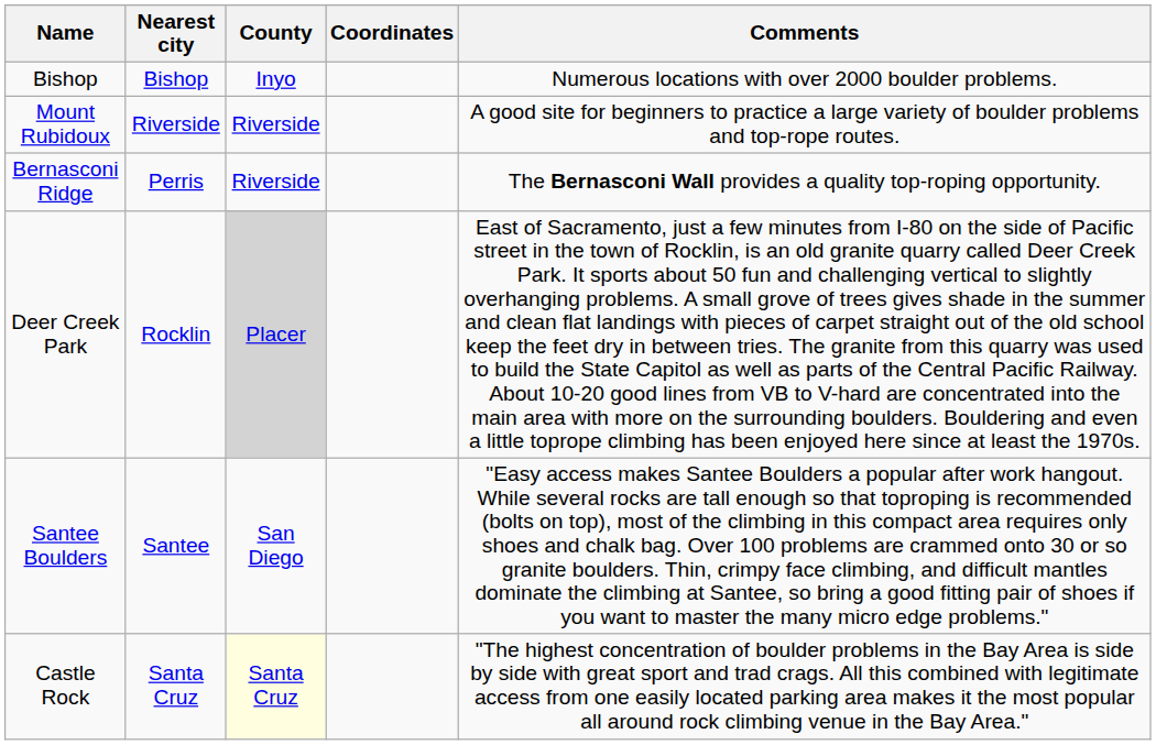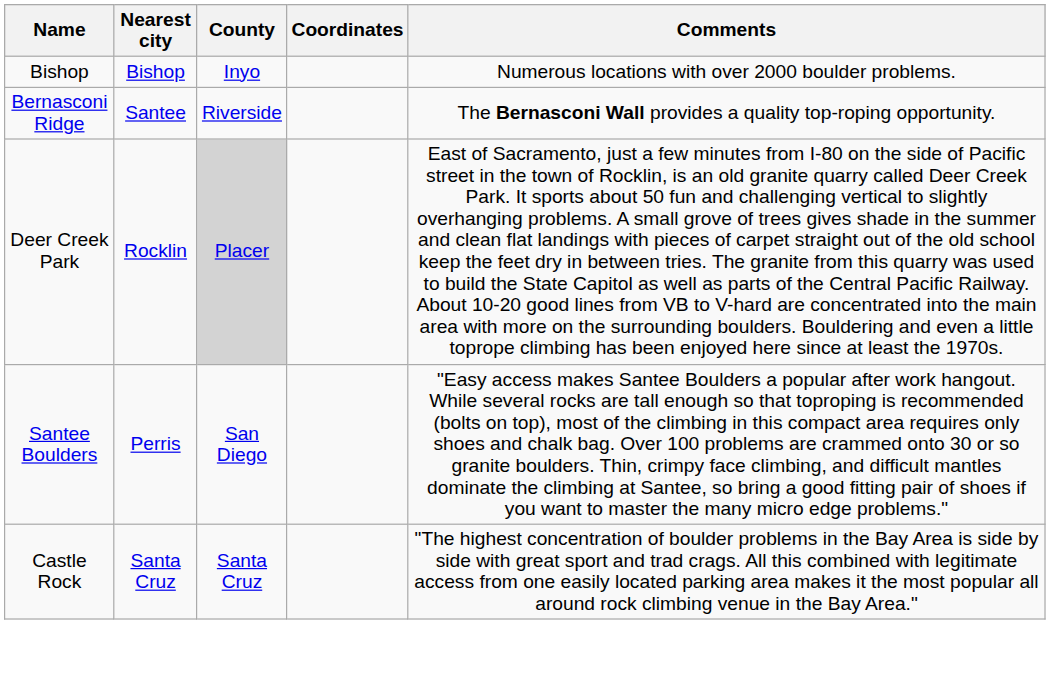- row: Mount Rubidoux | Riverside | Riverside | A good site for beginners to practice a large variety of boulder problems and top-rope routes.
Bernasconi Ridge | Nearest city: Perris -> Santee
Santee Boulders | Nearest city: Santee -> Perris
Castle Rock | County: lightyellow background -> no background
